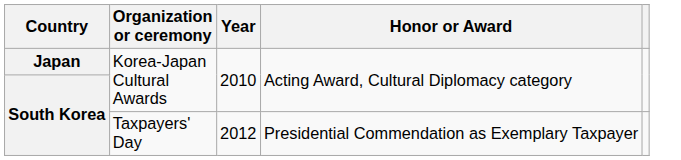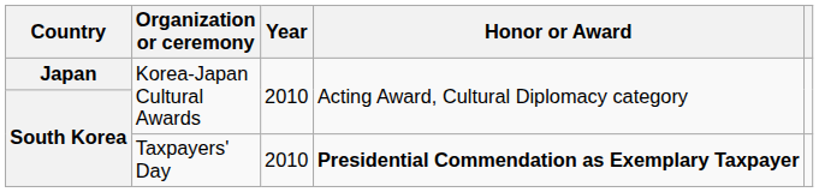South Korea / Taxpayers' Day | Year: 2012 -> 2010
South Korea / Taxpayers' Day | Honor or Award: normal -> bold
